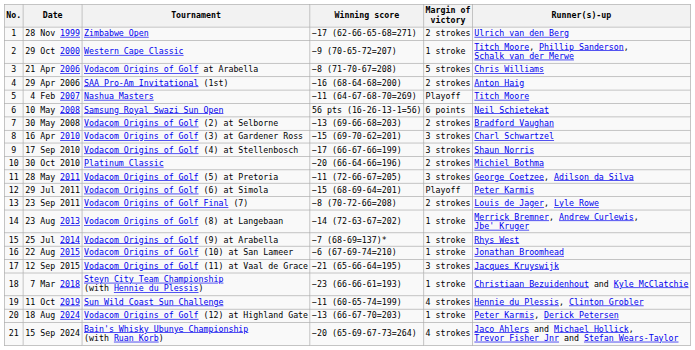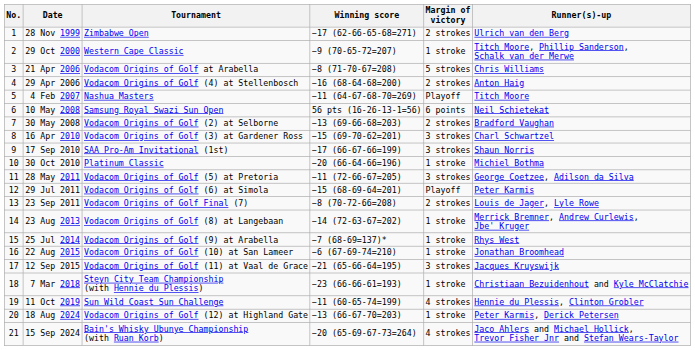29 Apr 2006 | Tournament: SAA Pro-Am Invitational (1st) -> Vodacom Origins of Golf (4) at Stellenbosch
17 Sep 2010 | Tournament: Vodacom Origins of Golf (4) at Stellenbosch -> SAA Pro-Am Invitational (1st)
30 Oct 2010 | Margin of victory: 2 strokes -> 1 stroke
